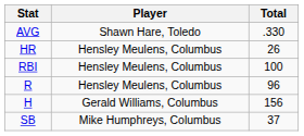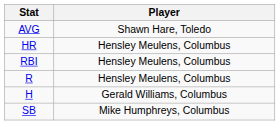- column: Total | .330 | 26 | 100 | 96 | 156 | 37
